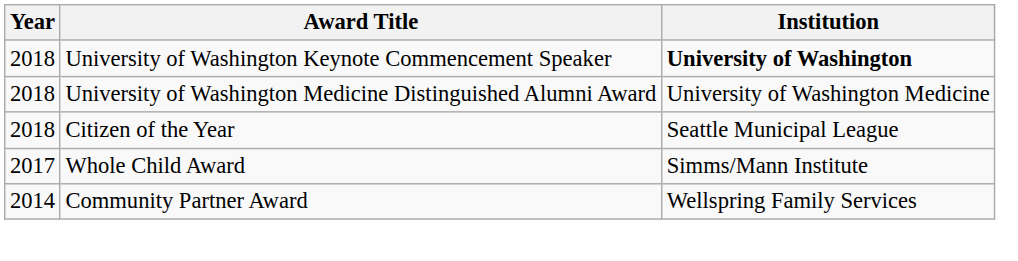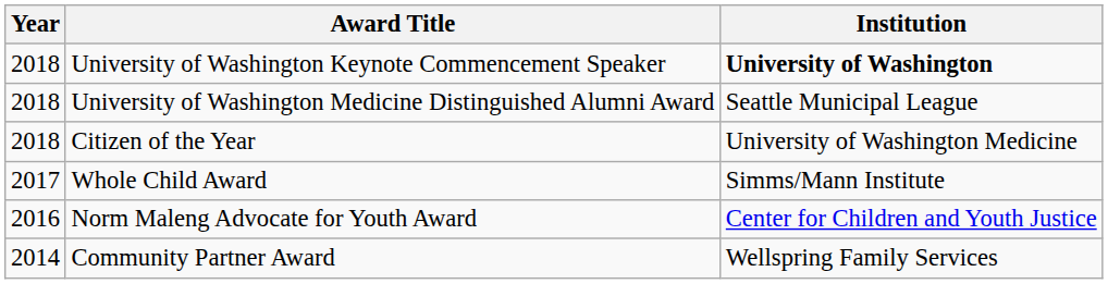University of Washington Medicine Distinguished Alumni Award | Institution: University of Washington Medicine -> Seattle Municipal League
Citizen of the Year | Institution: Seattle Municipal League -> University of Washington Medicine
+ row: 2016 | Norm Maleng Advocate for Youth Award | Center for Children and Youth Justice
